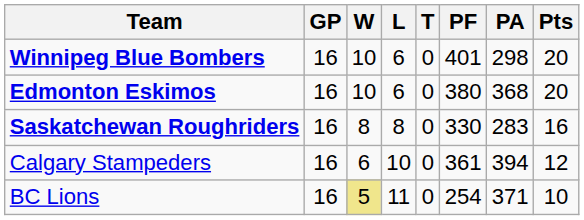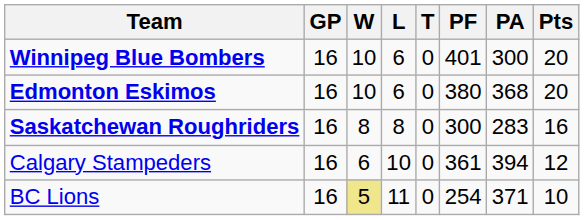Winnipeg Blue Bombers | PA: 298 -> 300
Saskatchewan Roughriders | PF: 330 -> 300
